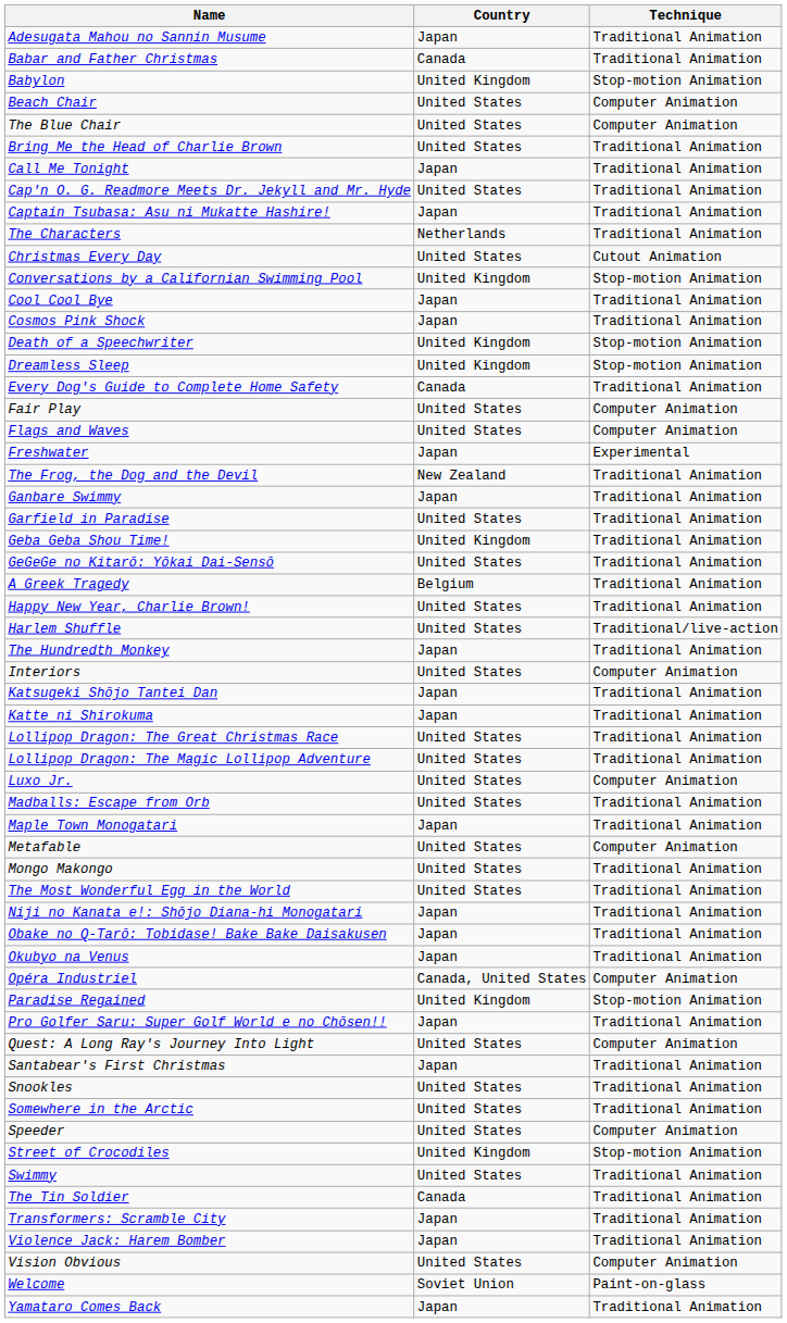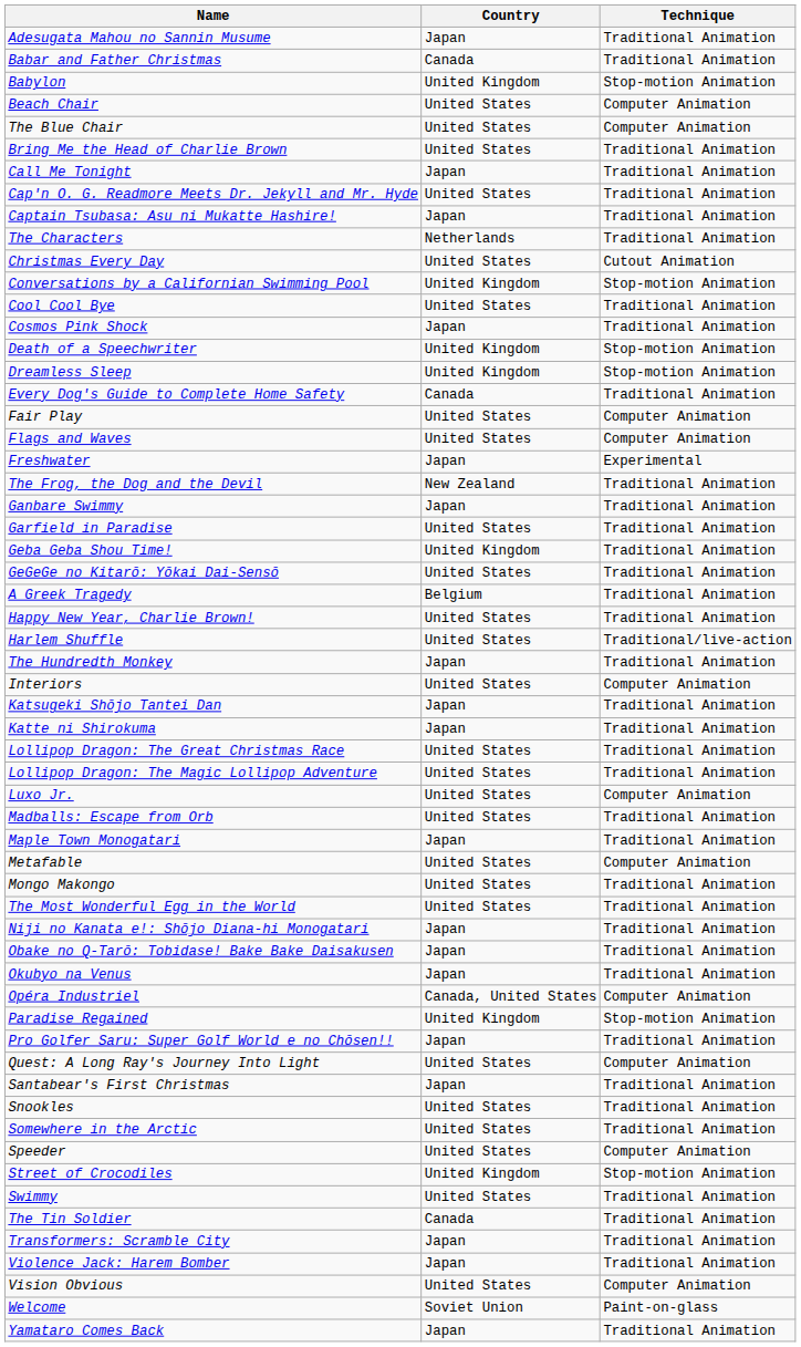Cool Cool Bye | Country: Japan -> United States
